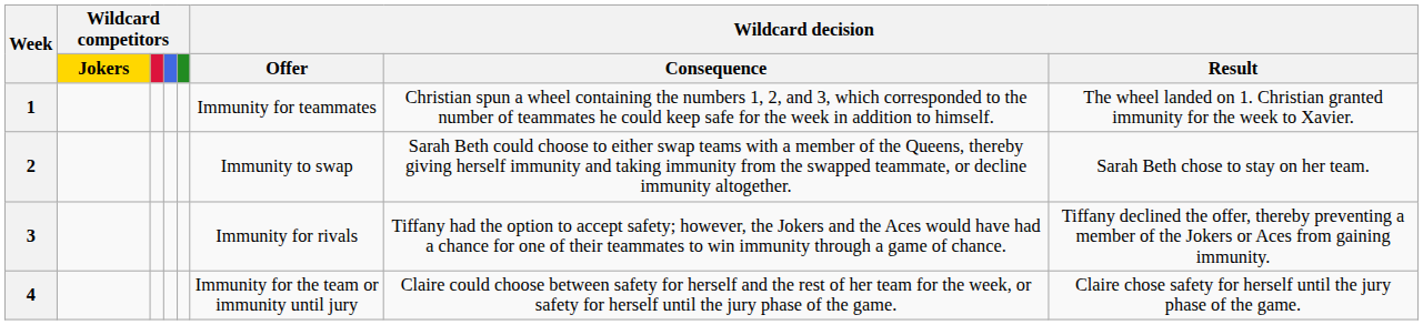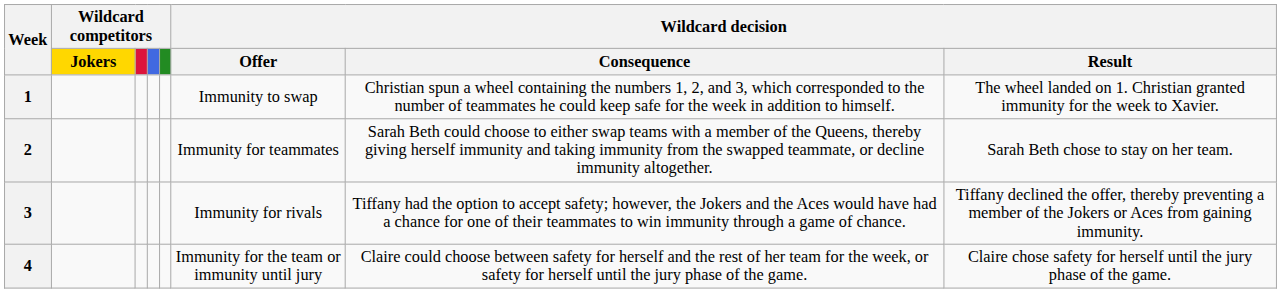1 | Wildcard decision / Offer: Immunity for teammates -> Immunity to swap
2 | Wildcard decision / Offer: Immunity to swap -> Immunity for teammates
